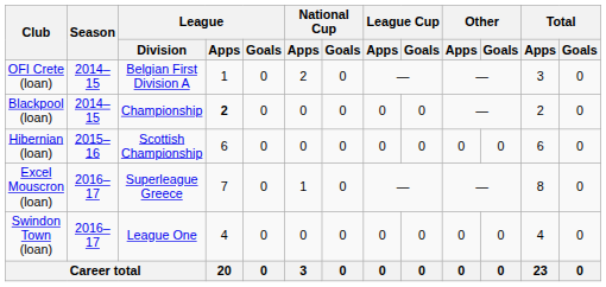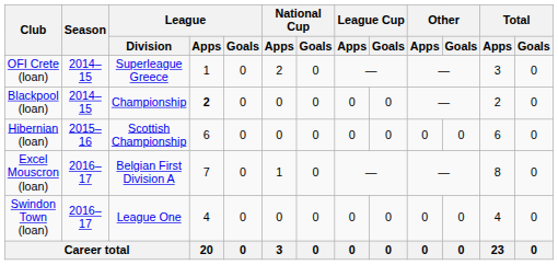OFI Crete (loan) | League / Division: Belgian First Division A -> Superleague Greece
Excel Mouscron (loan) | League / Division: Superleague Greece -> Belgian First Division A
